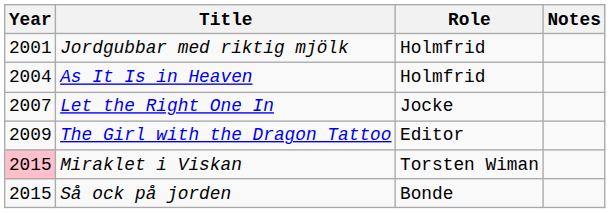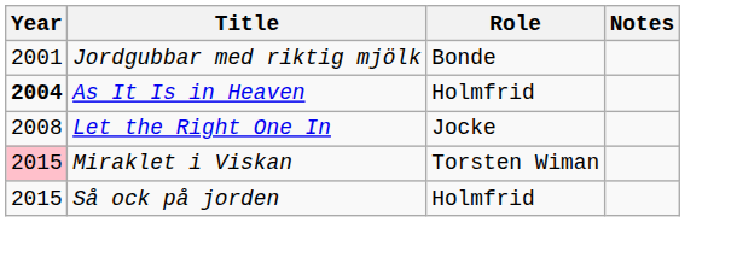Jordgubbar med riktig mjölk | Role: Holmfrid -> Bonde
As It Is in Heaven | Year: normal -> bold
Let the Right One In | Year: 2007 -> 2008
- row: 2009 | The Girl with the Dragon Tattoo | Editor
Så ock på jorden | Role: Bonde -> Holmfrid
